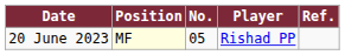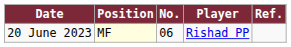20 June 2023 | No.: 05 -> 06
